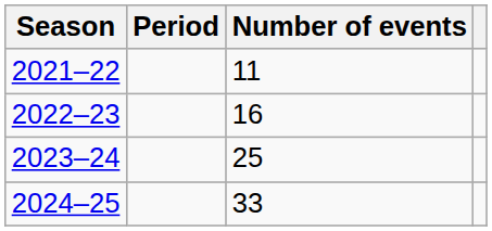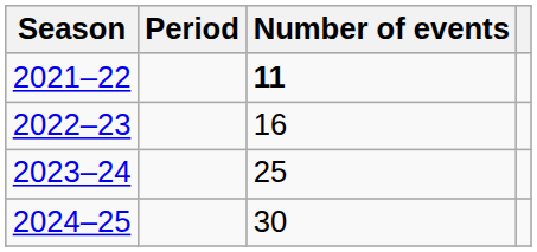2021–22 | Number of events: normal -> bold
2024–25 | Number of events: 33 -> 30
